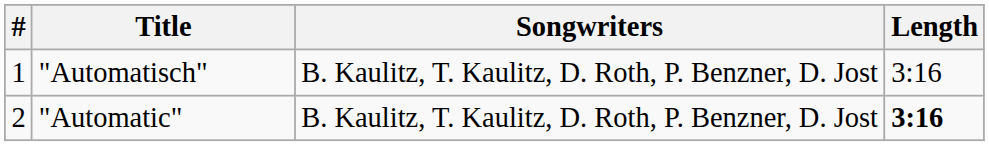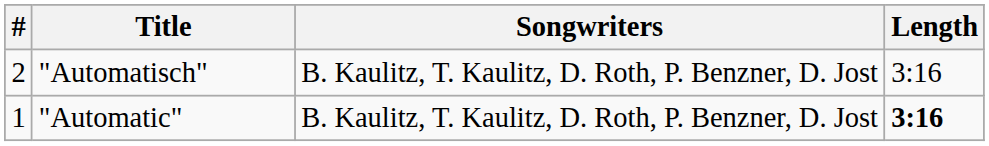"Automatisch" | #: 1 -> 2
"Automatic" | #: 2 -> 1
